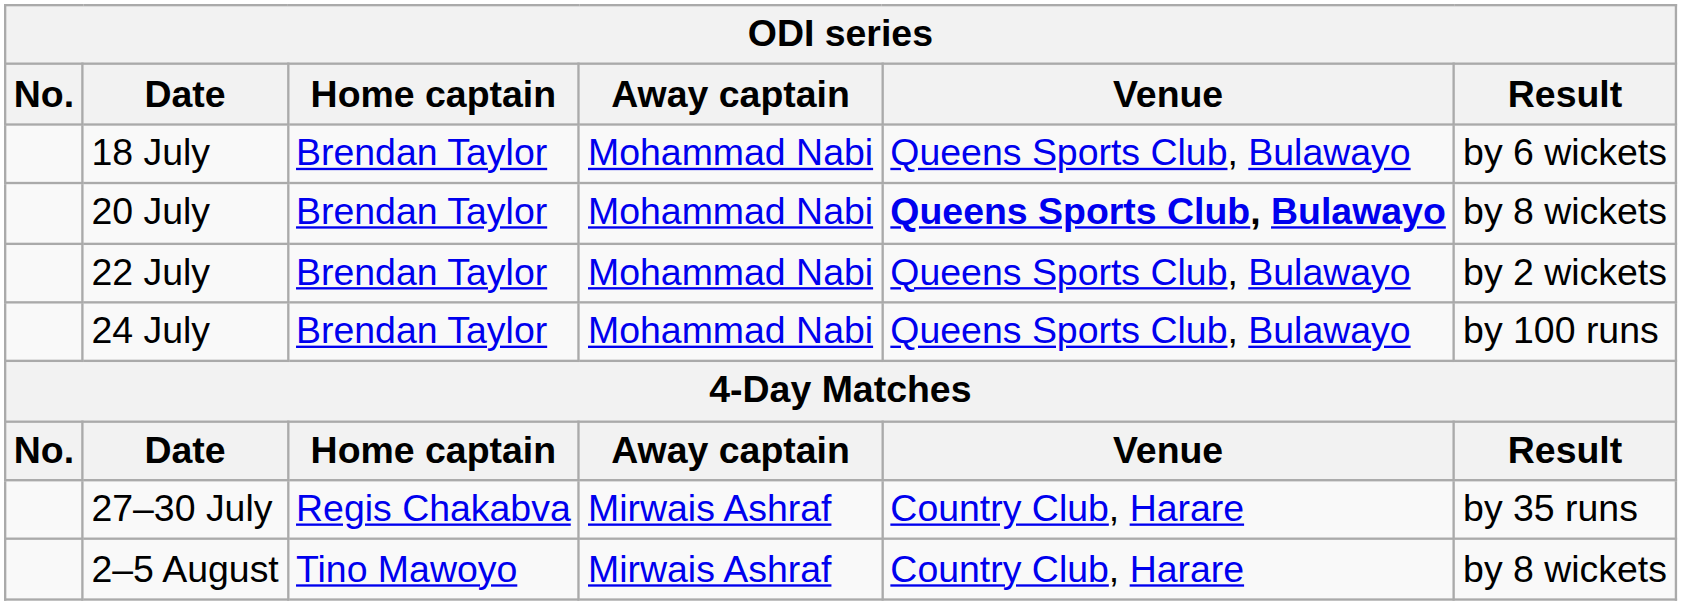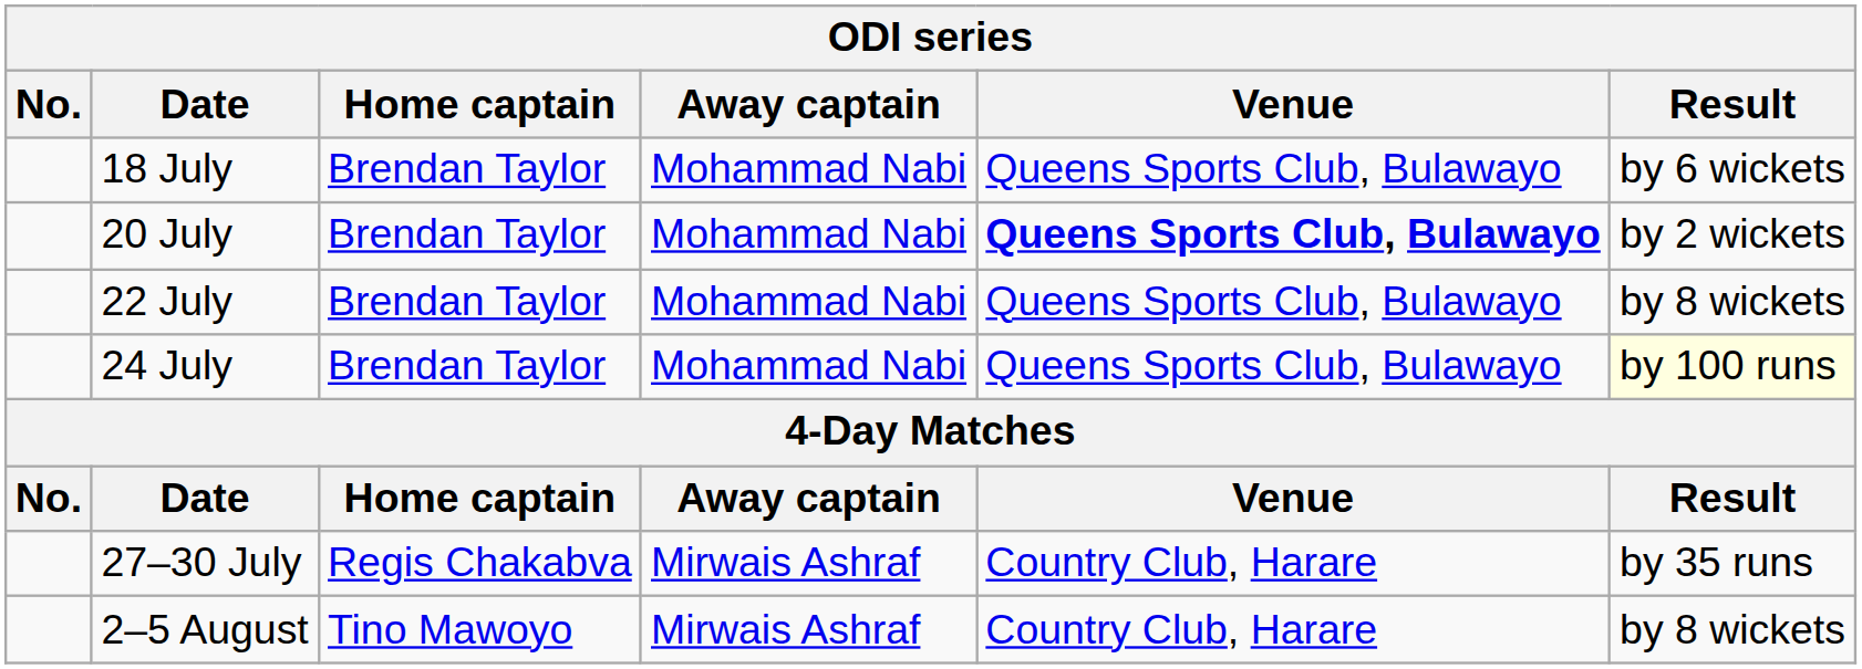20 July | Result: by 8 wickets -> by 2 wickets
22 July | Result: by 2 wickets -> by 8 wickets
24 July | Result: no background -> lightyellow background
